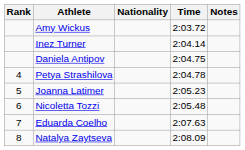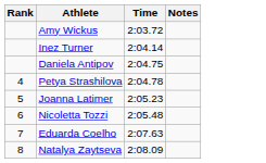- column: Nationality
